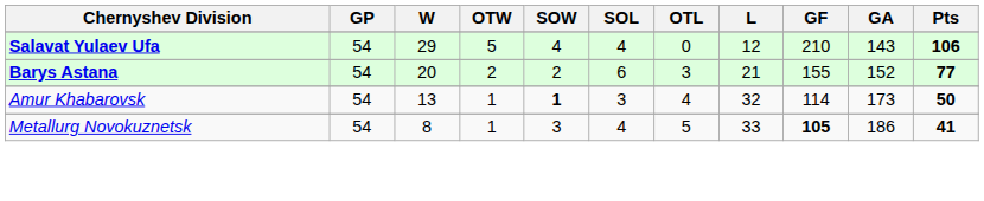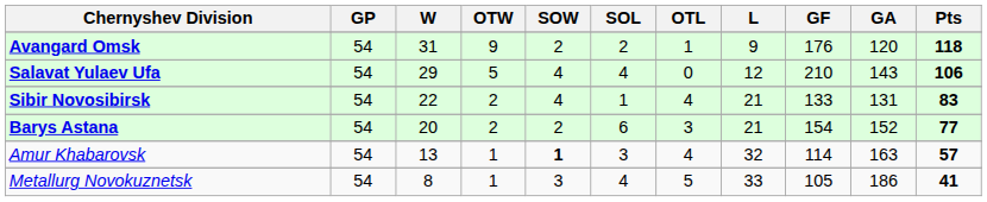+ row: Avangard Omsk | 54 | 31 | 9 | 2 | 2 | 1 | 9 | 176 | 120 | 118
+ row: Sibir Novosibirsk | 54 | 22 | 2 | 4 | 1 | 4 | 21 | 133 | 131 | 83
Barys Astana | GF: 155 -> 154
Amur Khabarovsk | GA: 173 -> 163
Amur Khabarovsk | Pts: 50 -> 57
Metallurg Novokuznetsk | GF: bold -> normal
